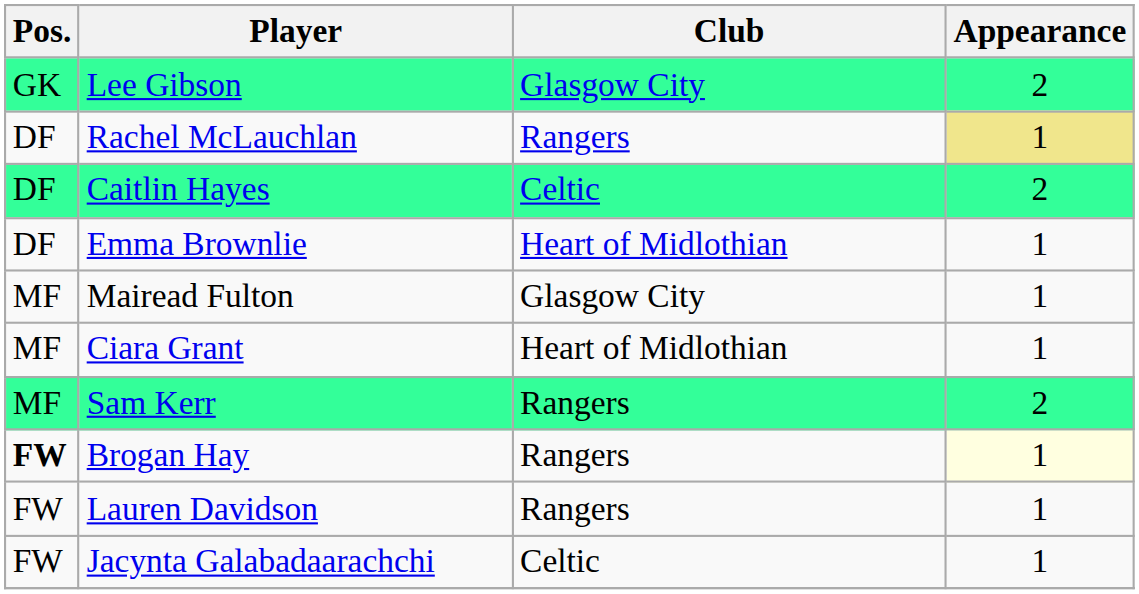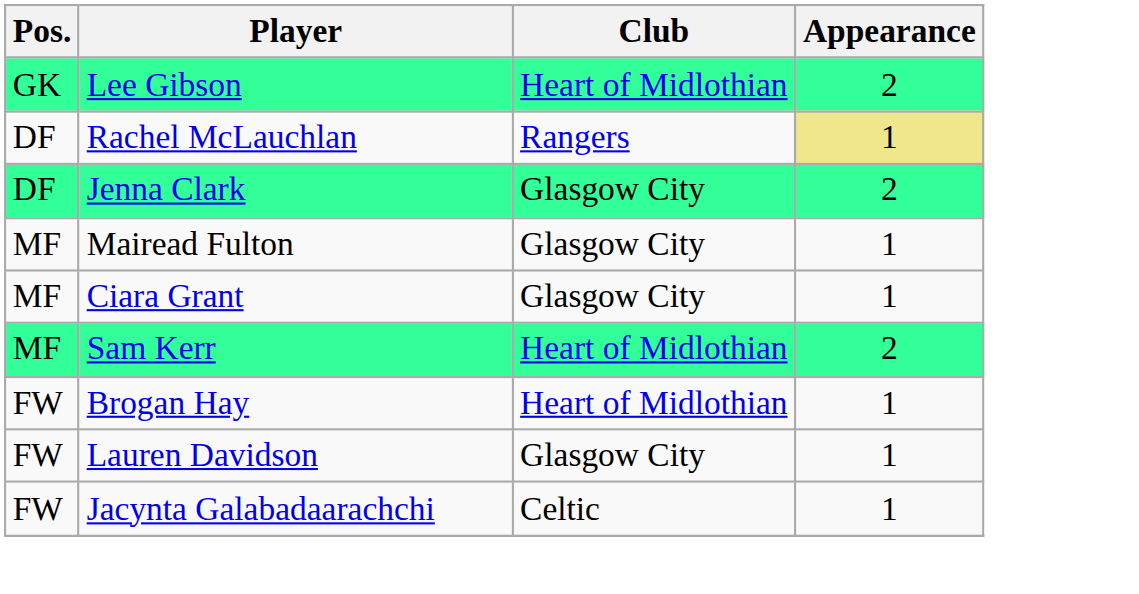Lee Gibson | Club: Glasgow City -> Heart of Midlothian
- row: DF | Caitlin Hayes | Celtic | 2
+ row: DF | Jenna Clark | Glasgow City | 2
- row: DF | Emma Brownlie | Heart of Midlothian | 1
Ciara Grant | Club: Heart of Midlothian -> Glasgow City
Sam Kerr | Club: Rangers -> Heart of Midlothian
Brogan Hay | Pos.: bold -> normal
Brogan Hay | Club: Rangers -> Heart of Midlothian
Brogan Hay | Appearance: lightyellow background -> no background
Lauren Davidson | Club: Rangers -> Glasgow City
